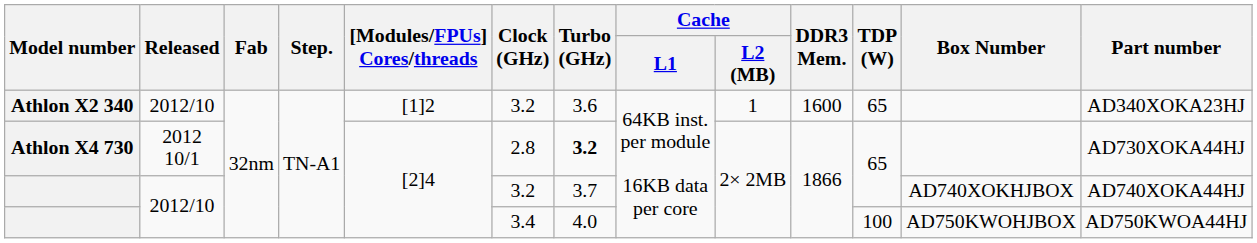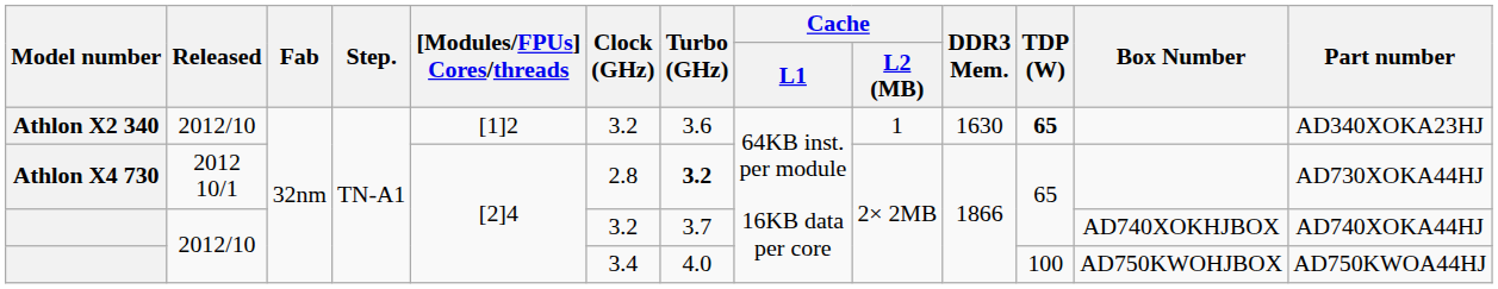Athlon X2 340 | DDR3 Mem.: 1600 -> 1630
Athlon X2 340 | TDP (W): normal -> bold
